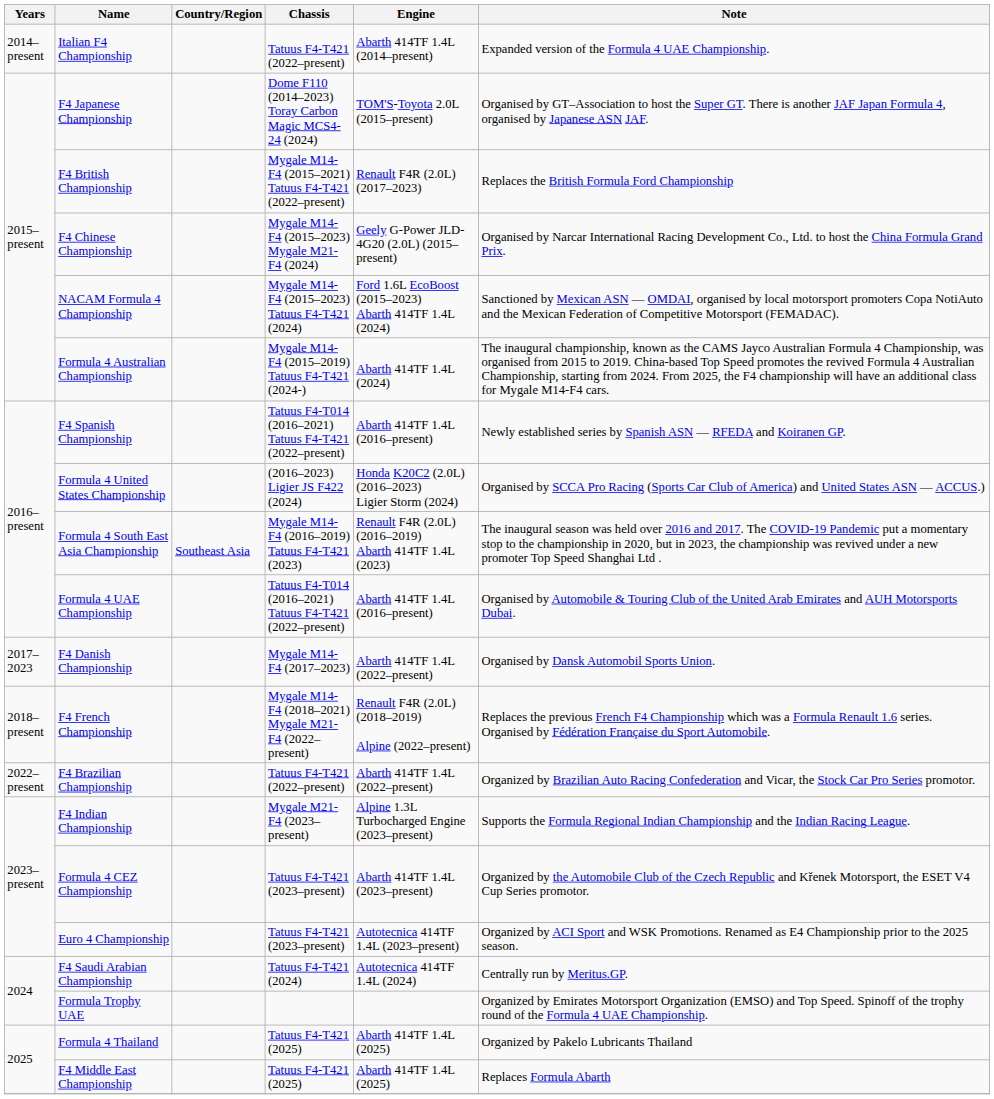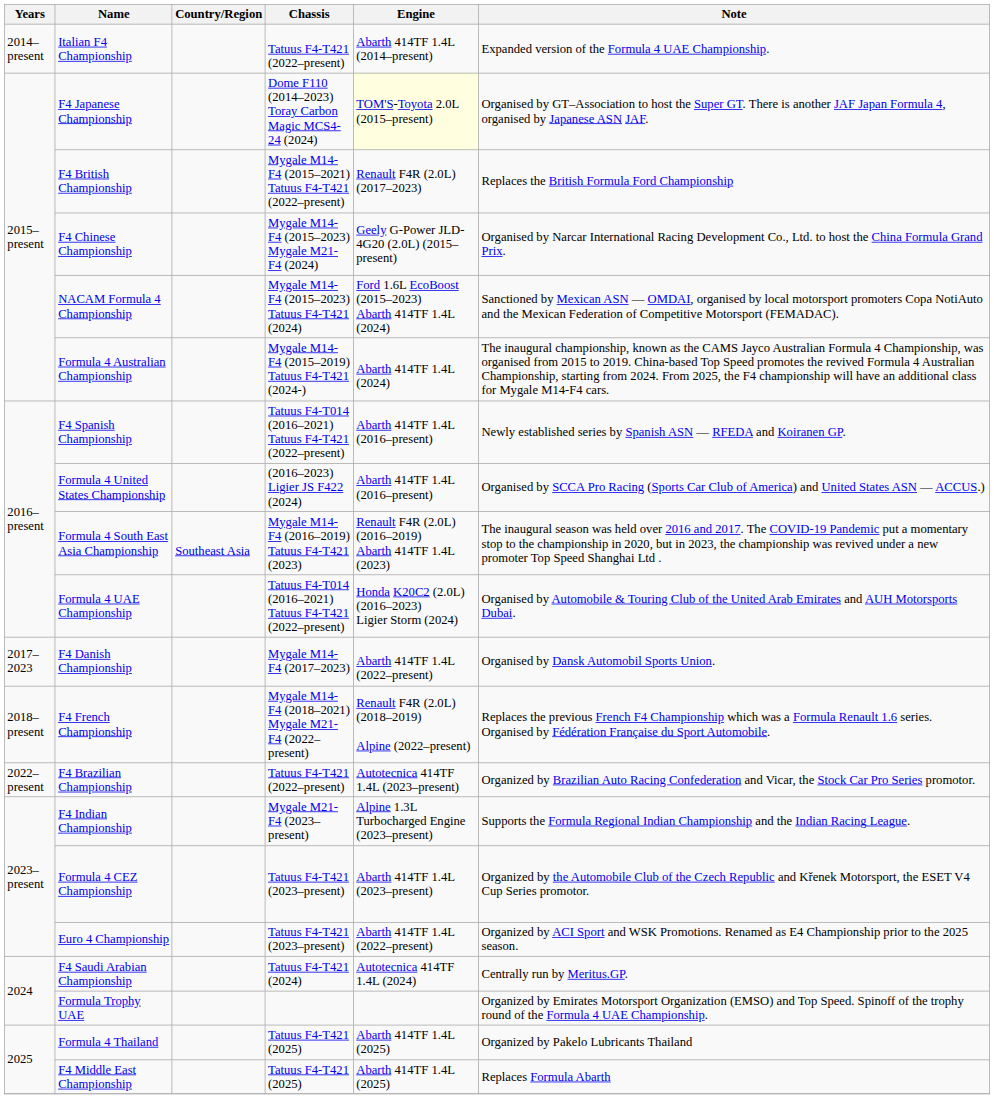F4 Japanese Championship | Engine: no background -> lightyellow background
Formula 4 United States Championship | Engine: Honda K20C2 (2.0L) (2016–2023) Ligier Storm (2024) -> Abarth 414TF 1.4L (2016–present)
Formula 4 UAE Championship | Engine: Abarth 414TF 1.4L (2016–present) -> Honda K20C2 (2.0L) (2016–2023) Ligier Storm (2024)
F4 Brazilian Championship | Engine: Abarth 414TF 1.4L (2022–present) -> Autotecnica 414TF 1.4L (2023–present)
Euro 4 Championship | Engine: Autotecnica 414TF 1.4L (2023–present) -> Abarth 414TF 1.4L (2022–present)
